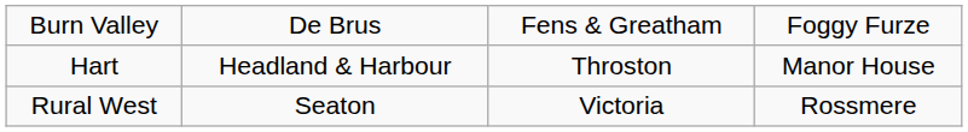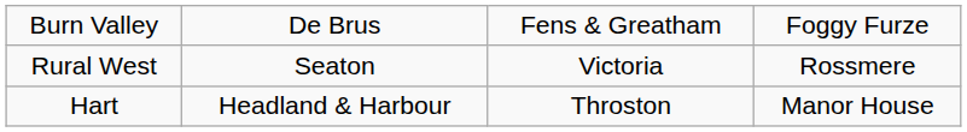rows swapped: Hart <-> Rural West
